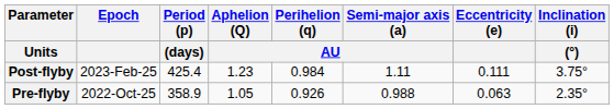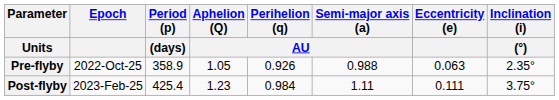rows swapped: Pre-flyby <-> Post-flyby
